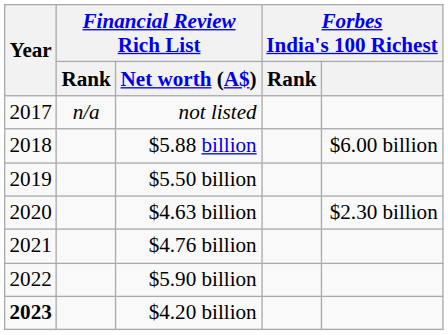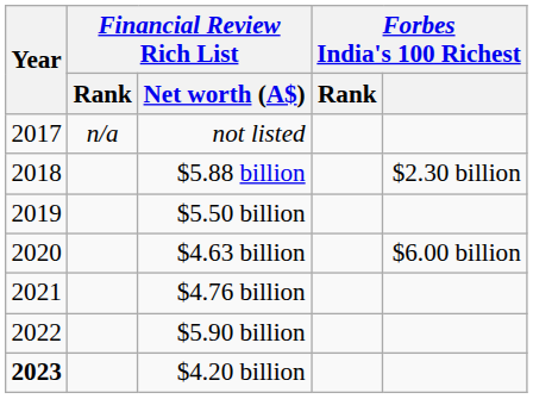$5.88 billion | Forbes India's 100 Richest: $6.00 billion -> $2.30 billion
$4.63 billion | Forbes India's 100 Richest: $2.30 billion -> $6.00 billion
